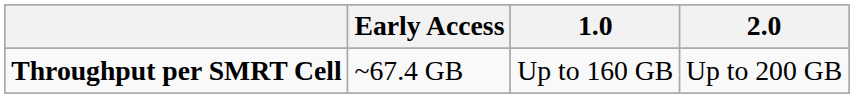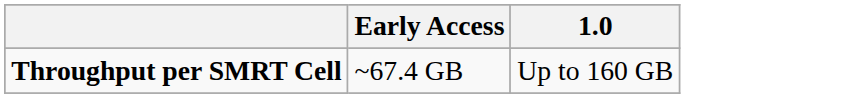- column: 2.0 | Up to 200 GB
